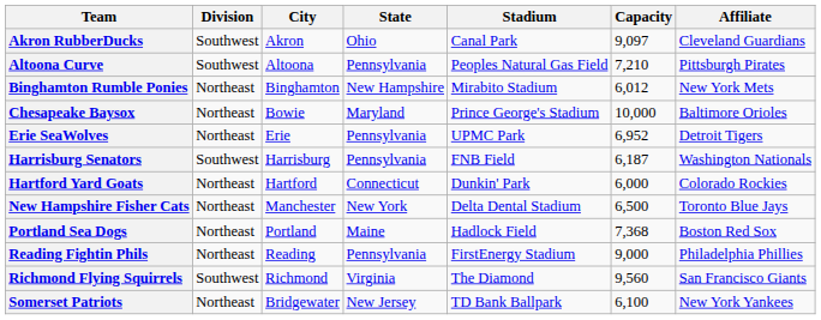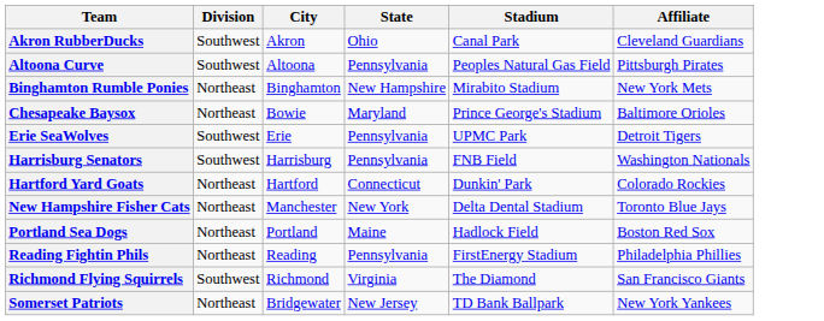- column: Capacity | 9,097 | 7,210 | 6,012 | 10,000 | 6,952 | 6,187 | 6,000 | 6,500 | 7,368 | 9,000 | 9,560 | 6,100
Erie SeaWolves | Division: Northeast -> Southwest
